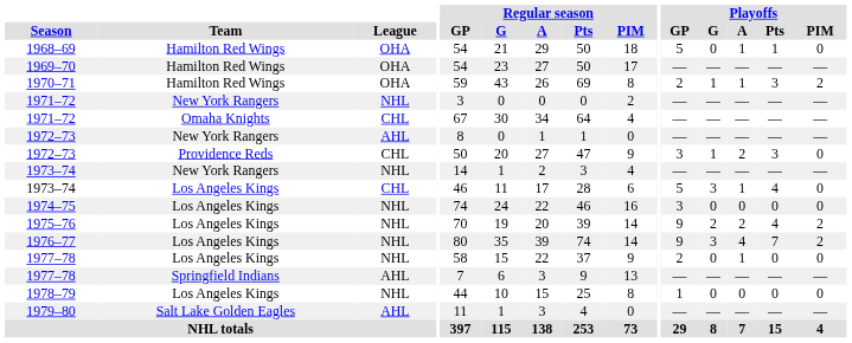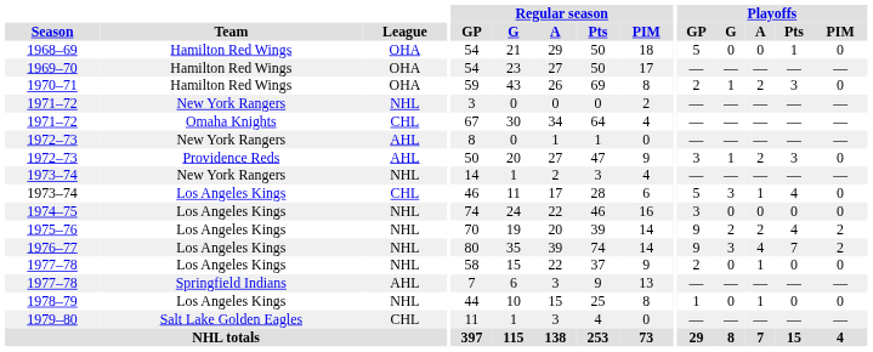1968–69 | Playoffs / A: 1 -> 0
1970–71 | Playoffs / A: 1 -> 2
1970–71 | Playoffs / PIM: 2 -> 0
1972–73 / Providence Reds | League: CHL -> AHL
1978–79 | Playoffs / A: 0 -> 1
1979–80 | League: AHL -> CHL
